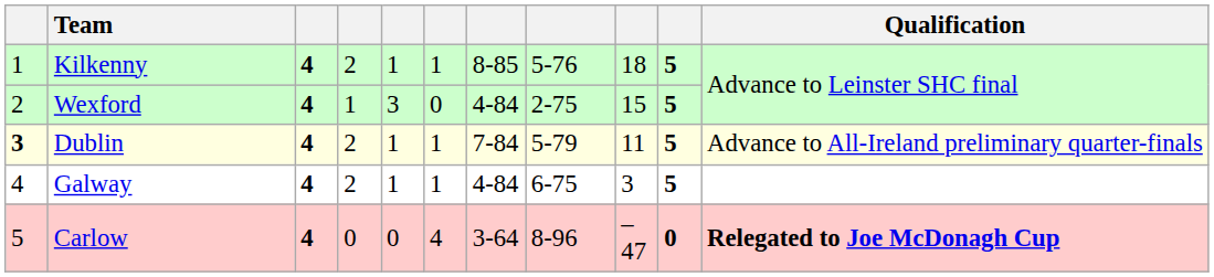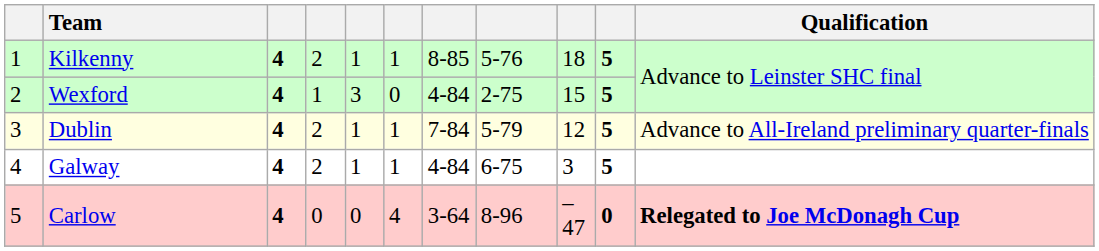Dublin | column 1: bold -> normal
Dublin | column 9: 11 -> 12
